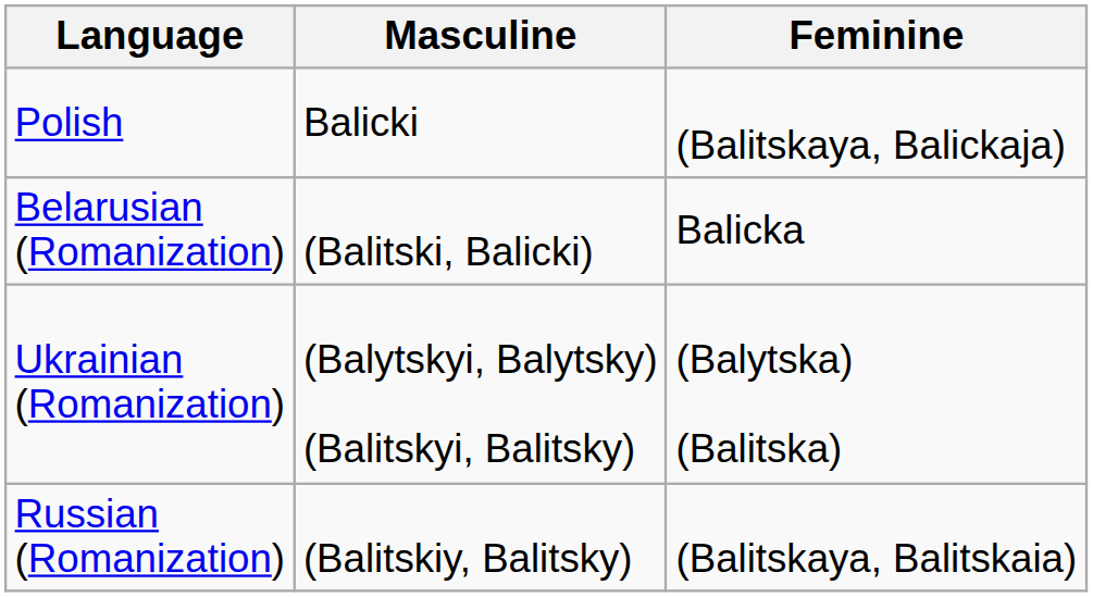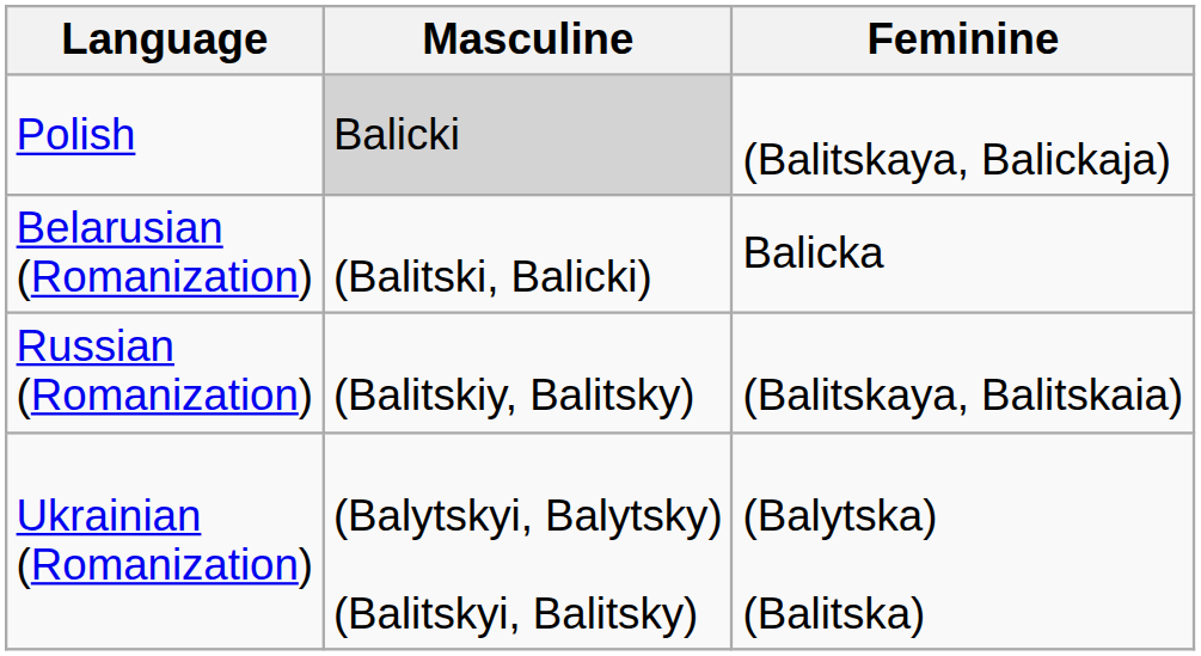Polish | Masculine: no background -> lightgrey background
rows swapped: Russian (Romanization) <-> Ukrainian (Romanization)
